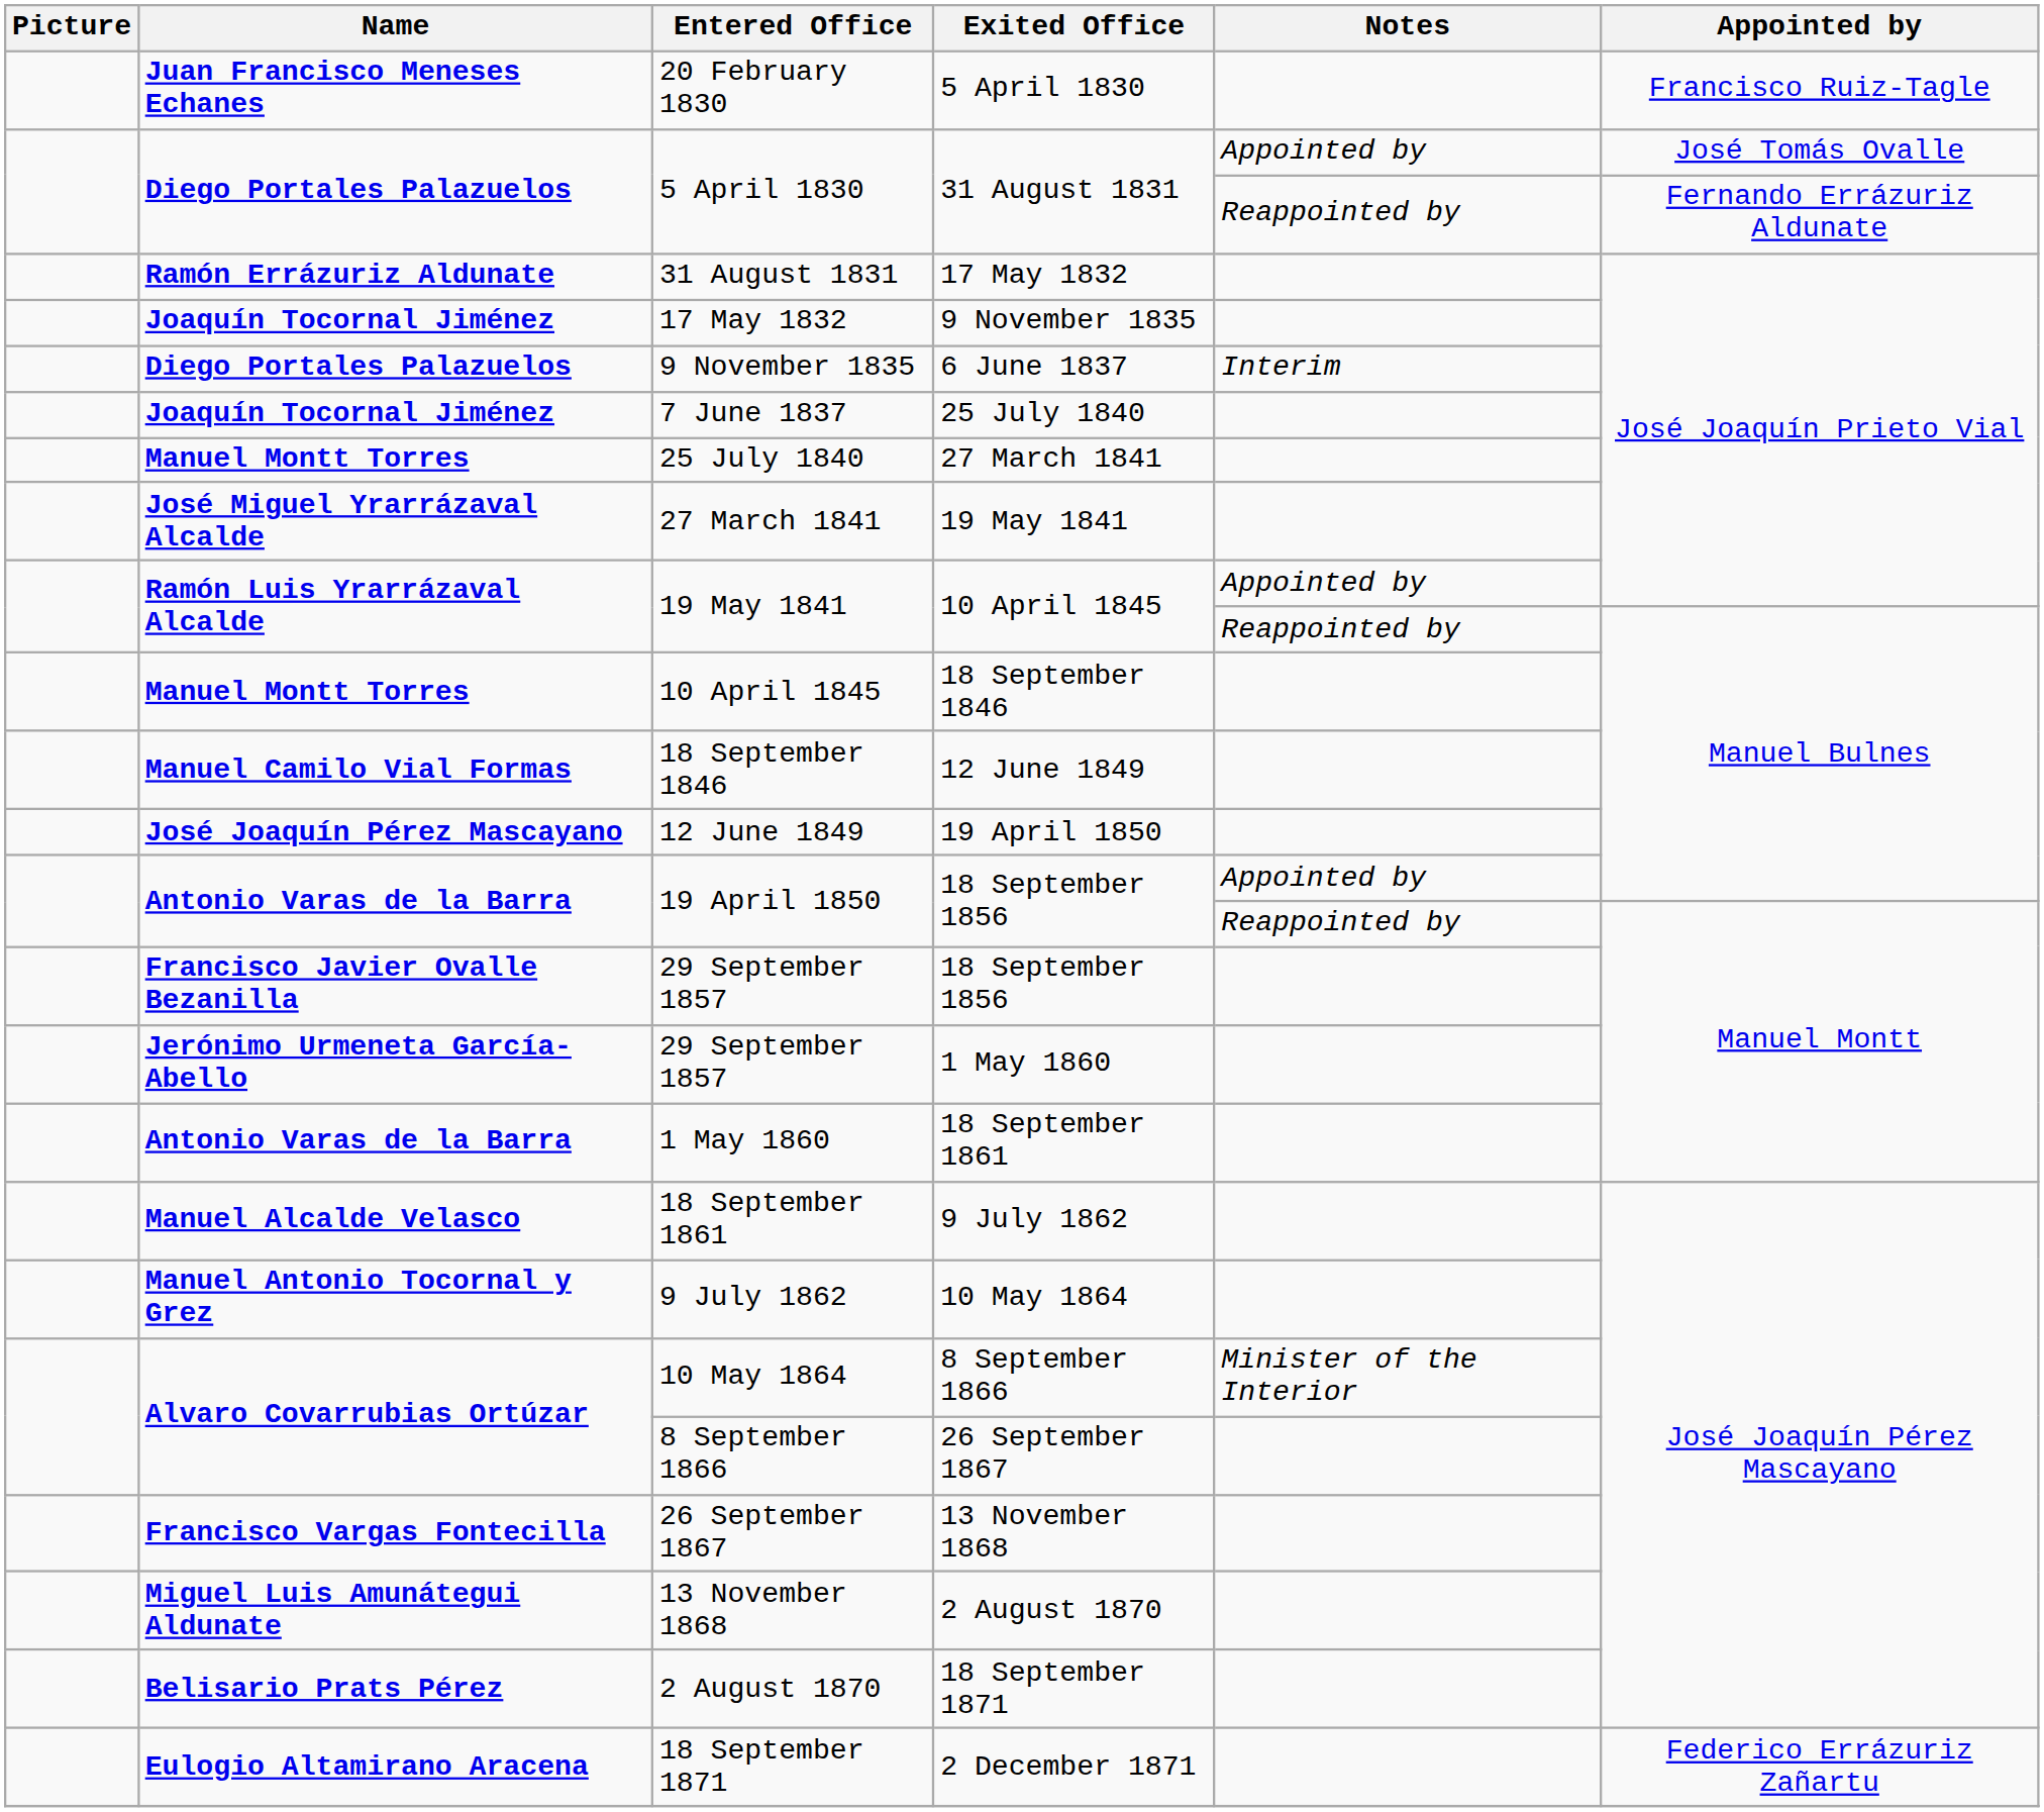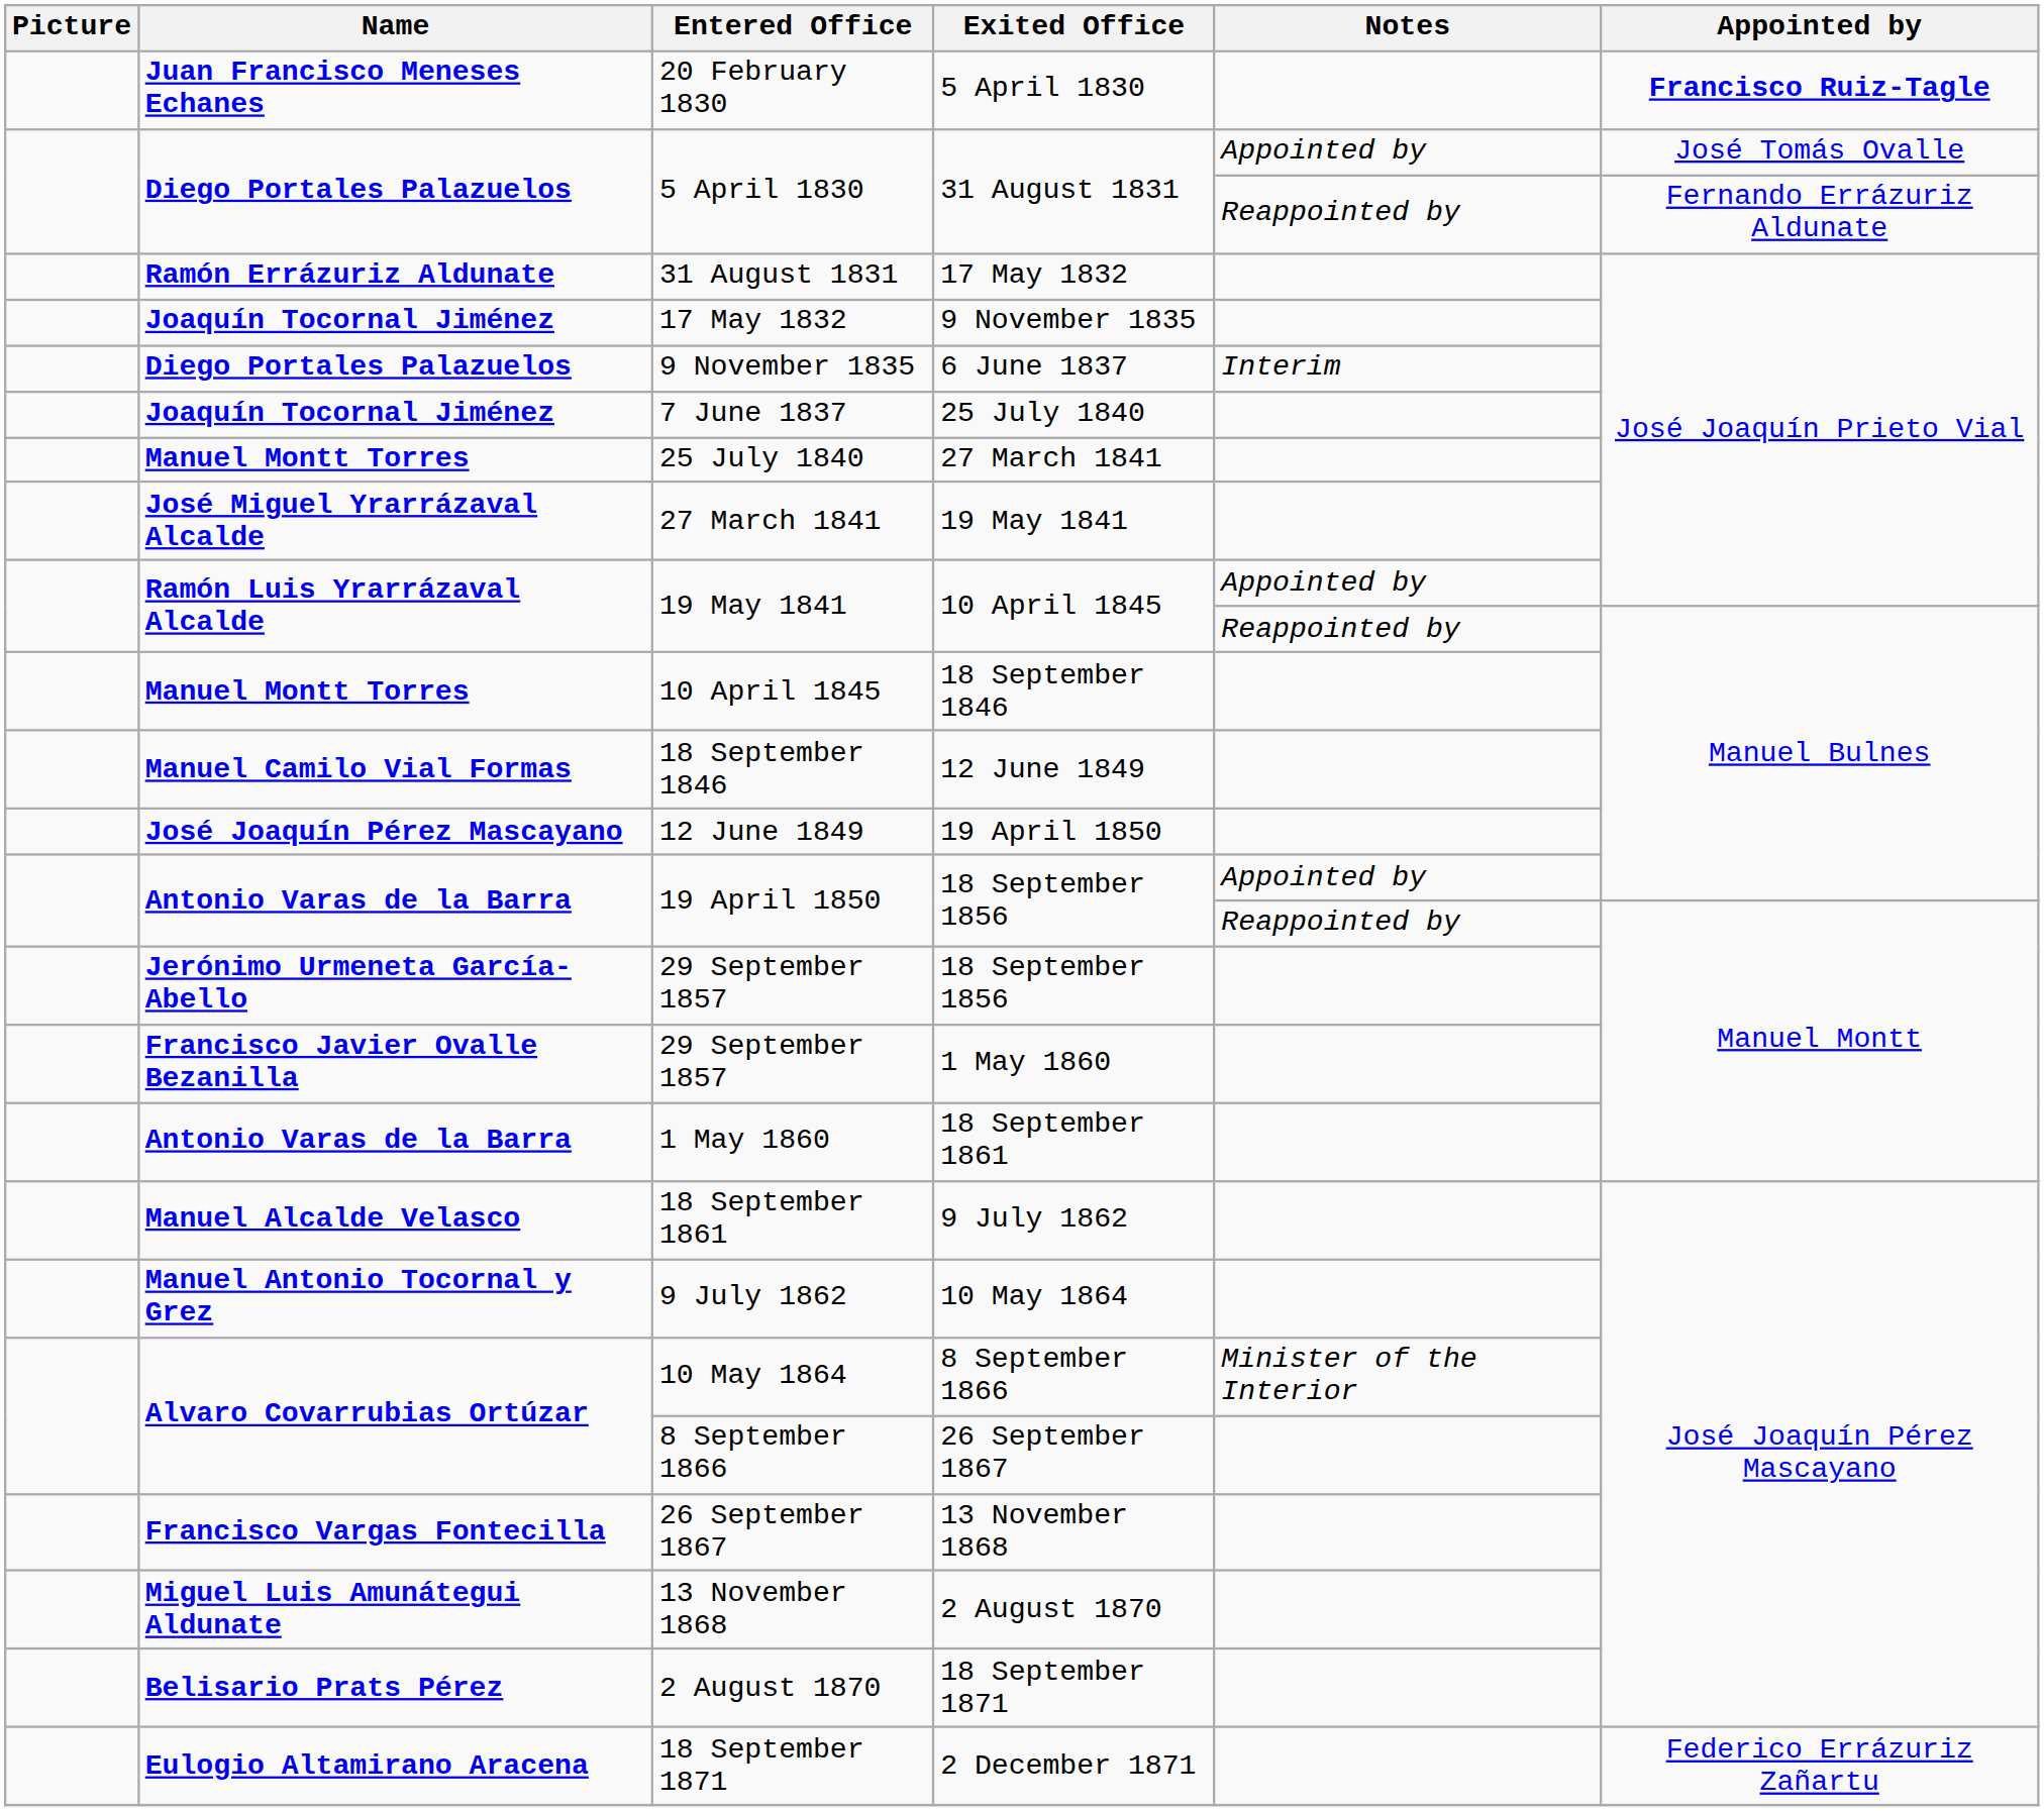20 February 1830 | Appointed by: normal -> bold
29 September 1857 / 18 September 1856 | Name: Francisco Javier Ovalle Bezanilla -> Jerónimo Urmeneta García-Abello
29 September 1857 / 1 May 1860 | Name: Jerónimo Urmeneta García-Abello -> Francisco Javier Ovalle Bezanilla
